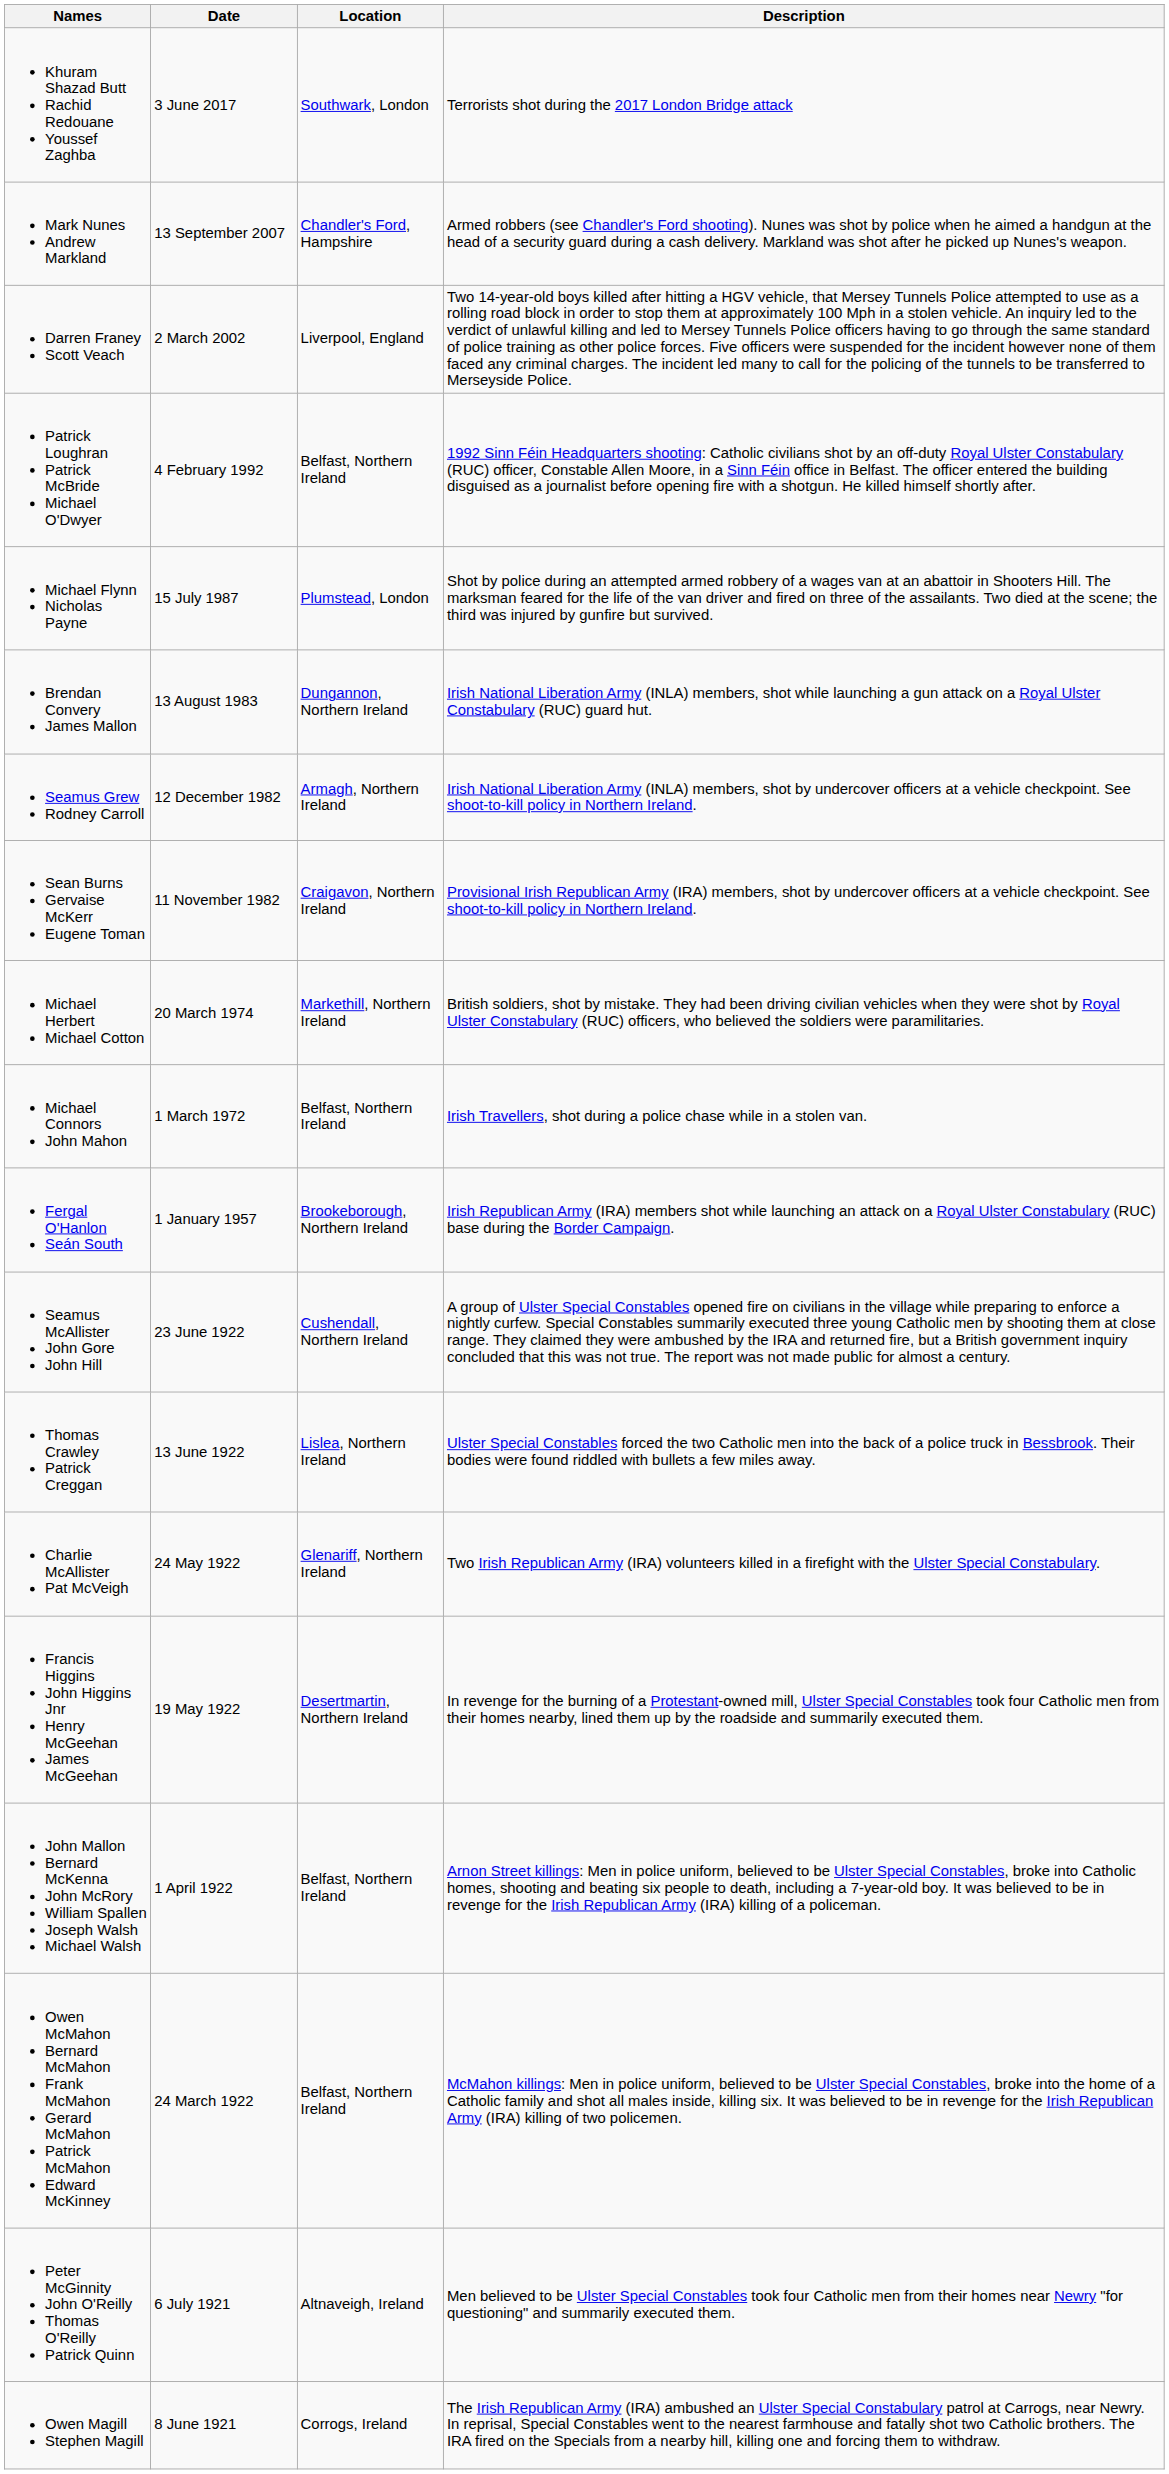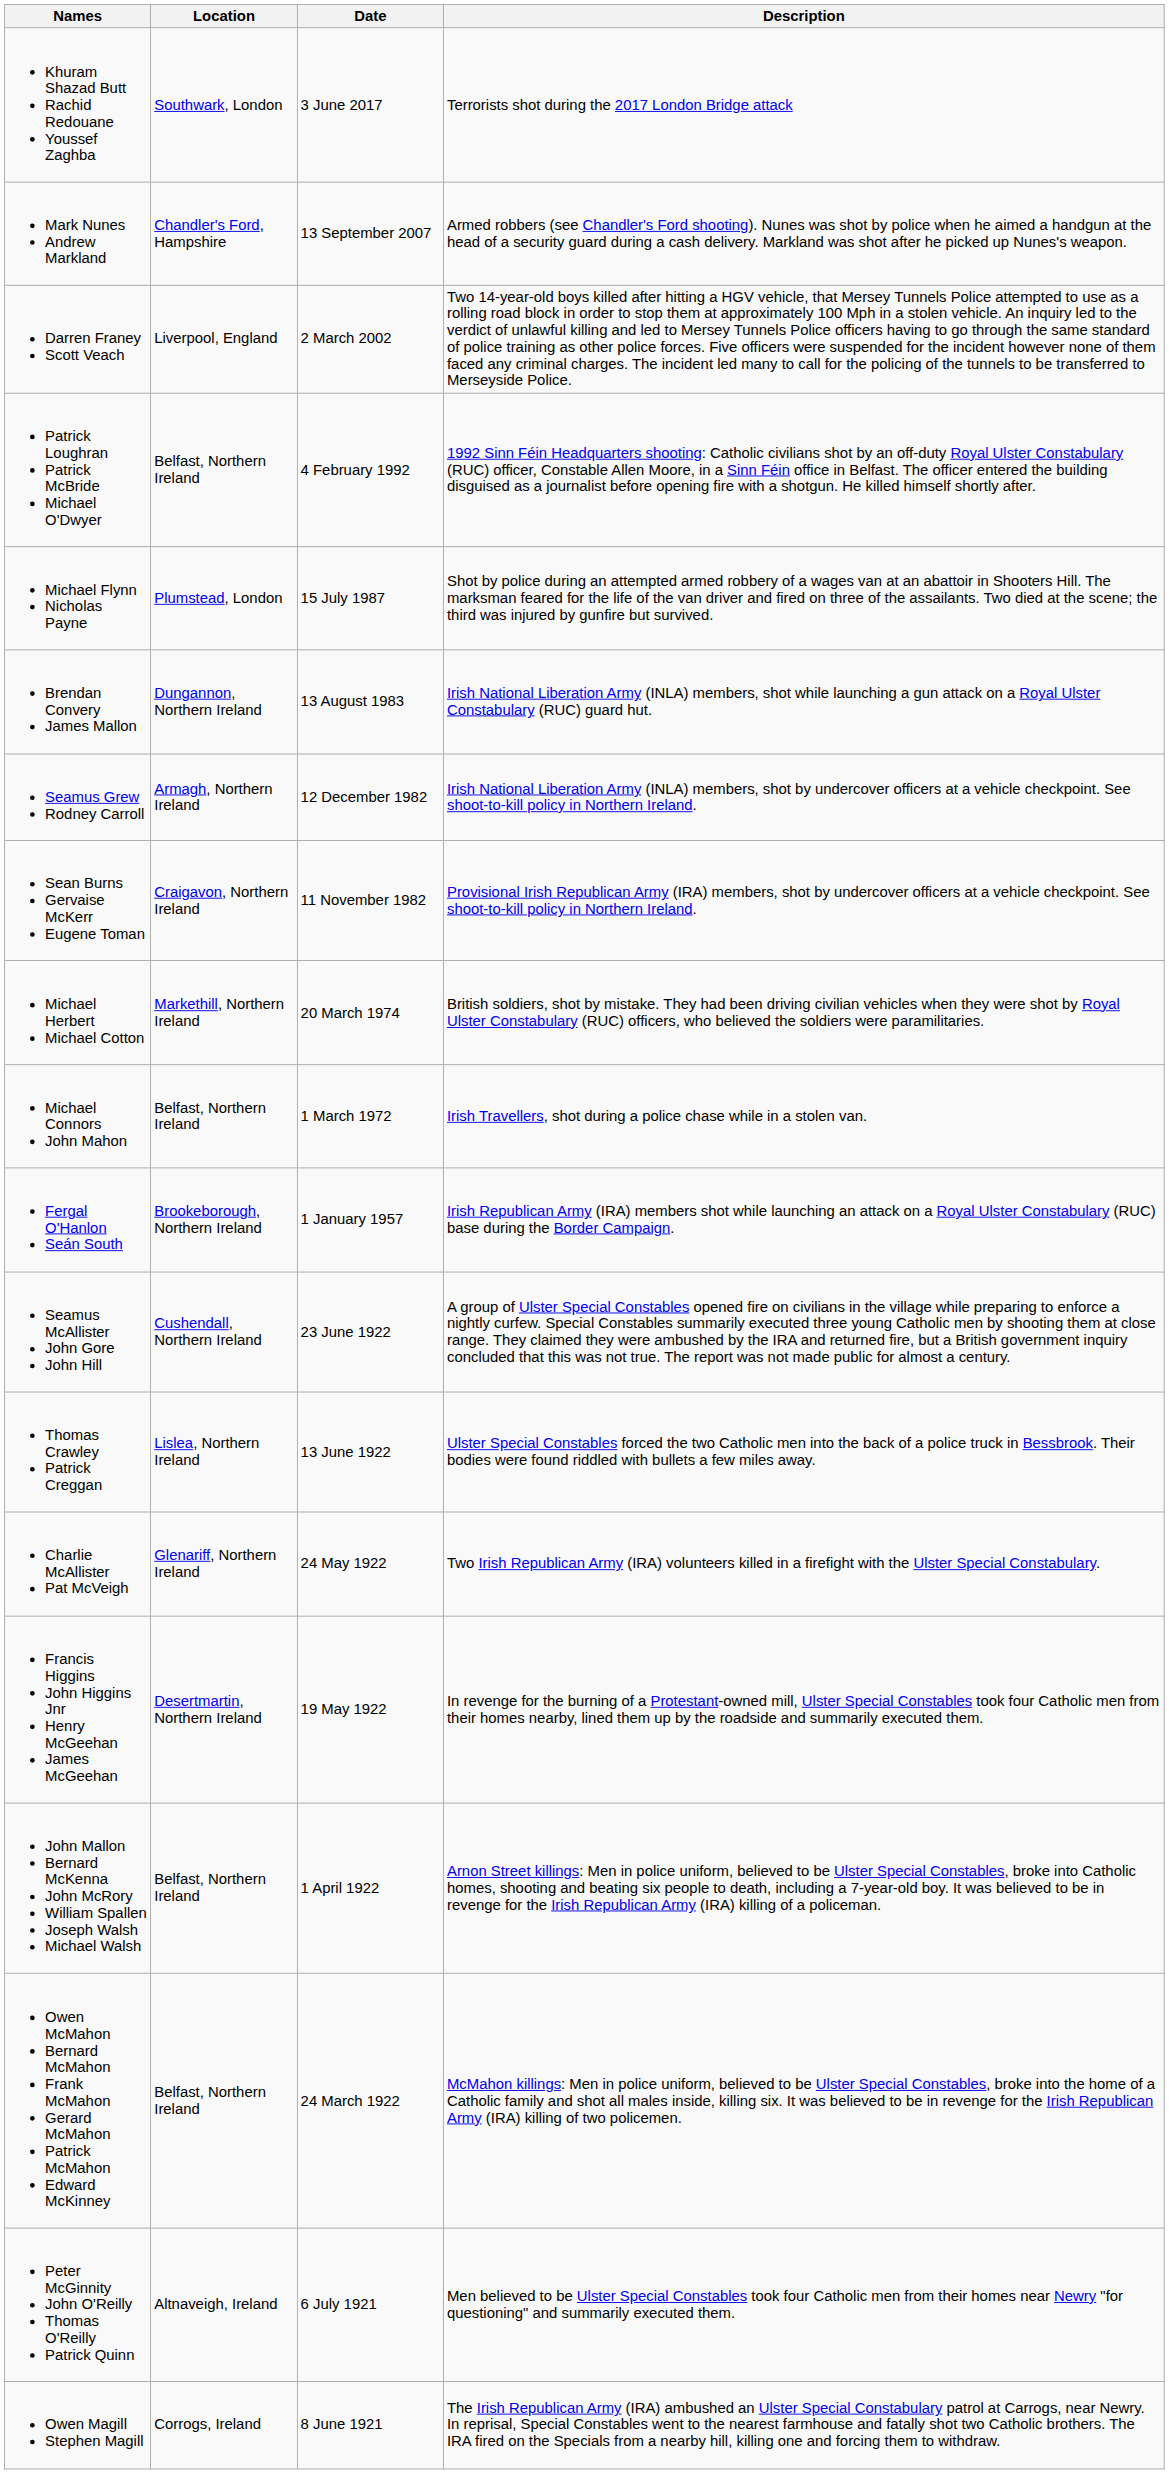columns swapped: Date <-> Location
